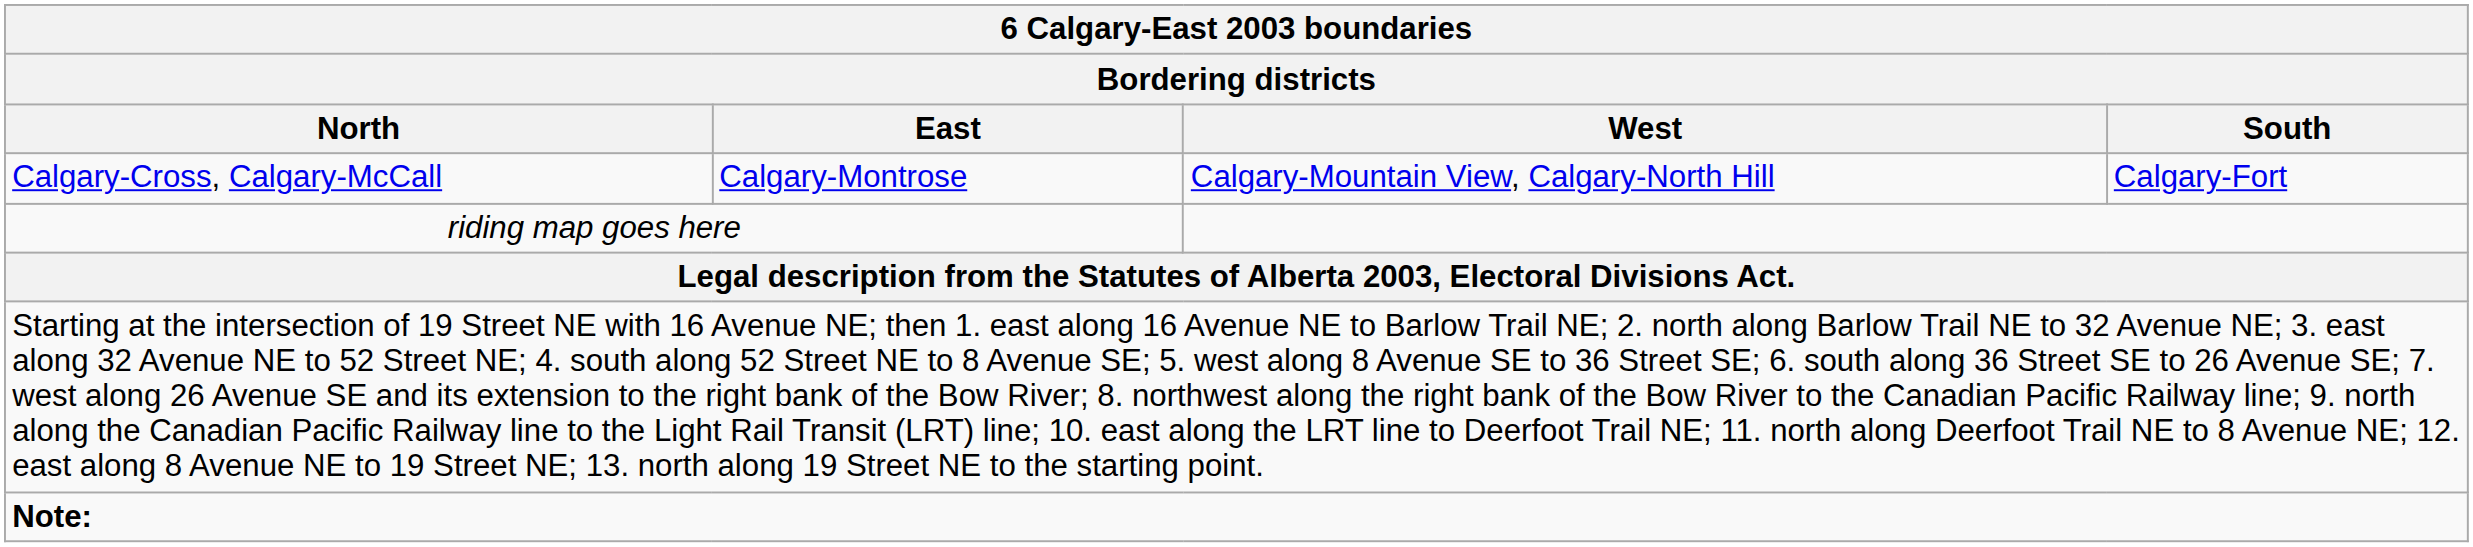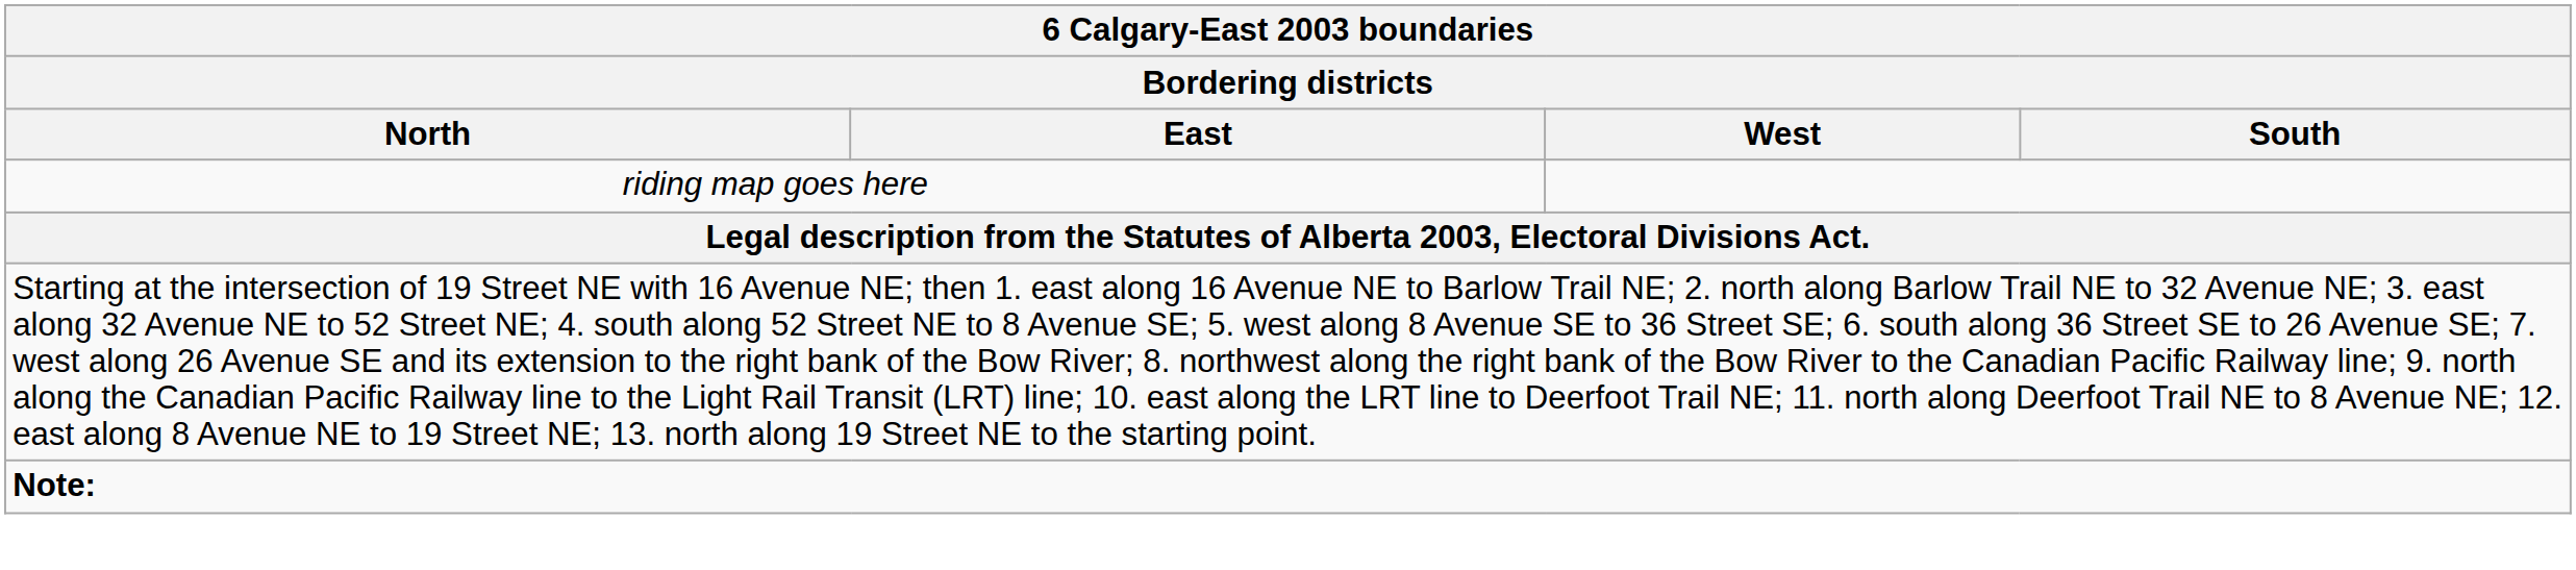- row: Calgary-Cross, Calgary-McCall | Calgary-Montrose | Calgary-Mountain View, Calgary-North Hill | Calgary-Fort
